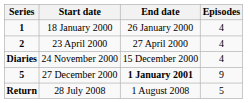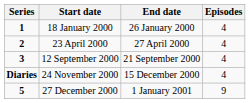+ row: 3 | 12 September 2000 | 21 September 2000 | 4
27 December 2000 | End date: bold -> normal
- row: Return | 28 July 2008 | 1 August 2008 | 5
